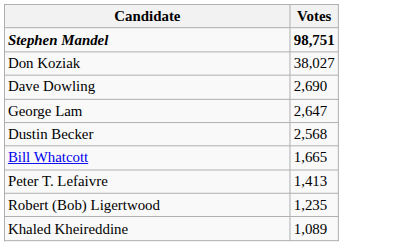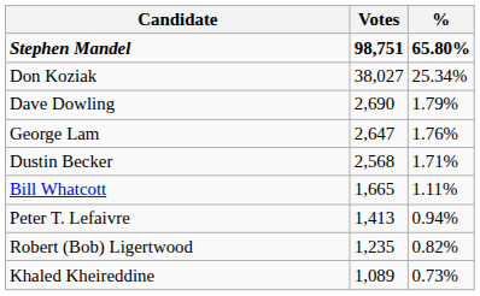+ column: % | 65.80% | 25.34% | 1.79% | 1.76% | 1.71% | 1.11% | 0.94% | 0.82% | 0.73%
